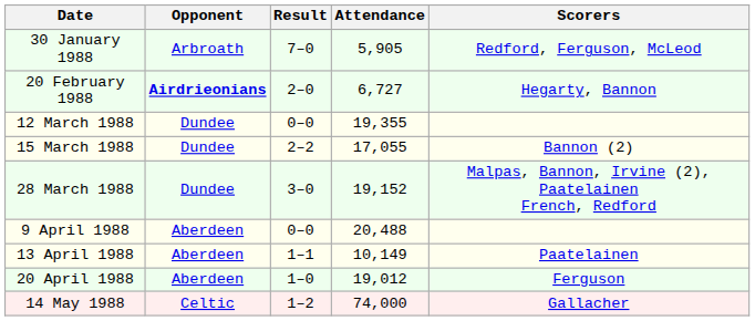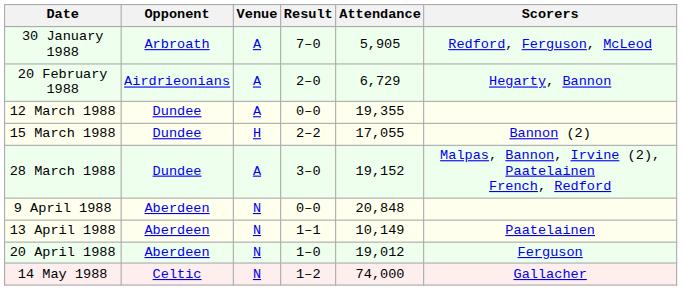+ column: Venue | A | A | A | H | A | N | N | N | N
20 February 1988 | Opponent: bold -> normal
20 February 1988 | Attendance: 6,727 -> 6,729
9 April 1988 | Attendance: 20,488 -> 20,848
